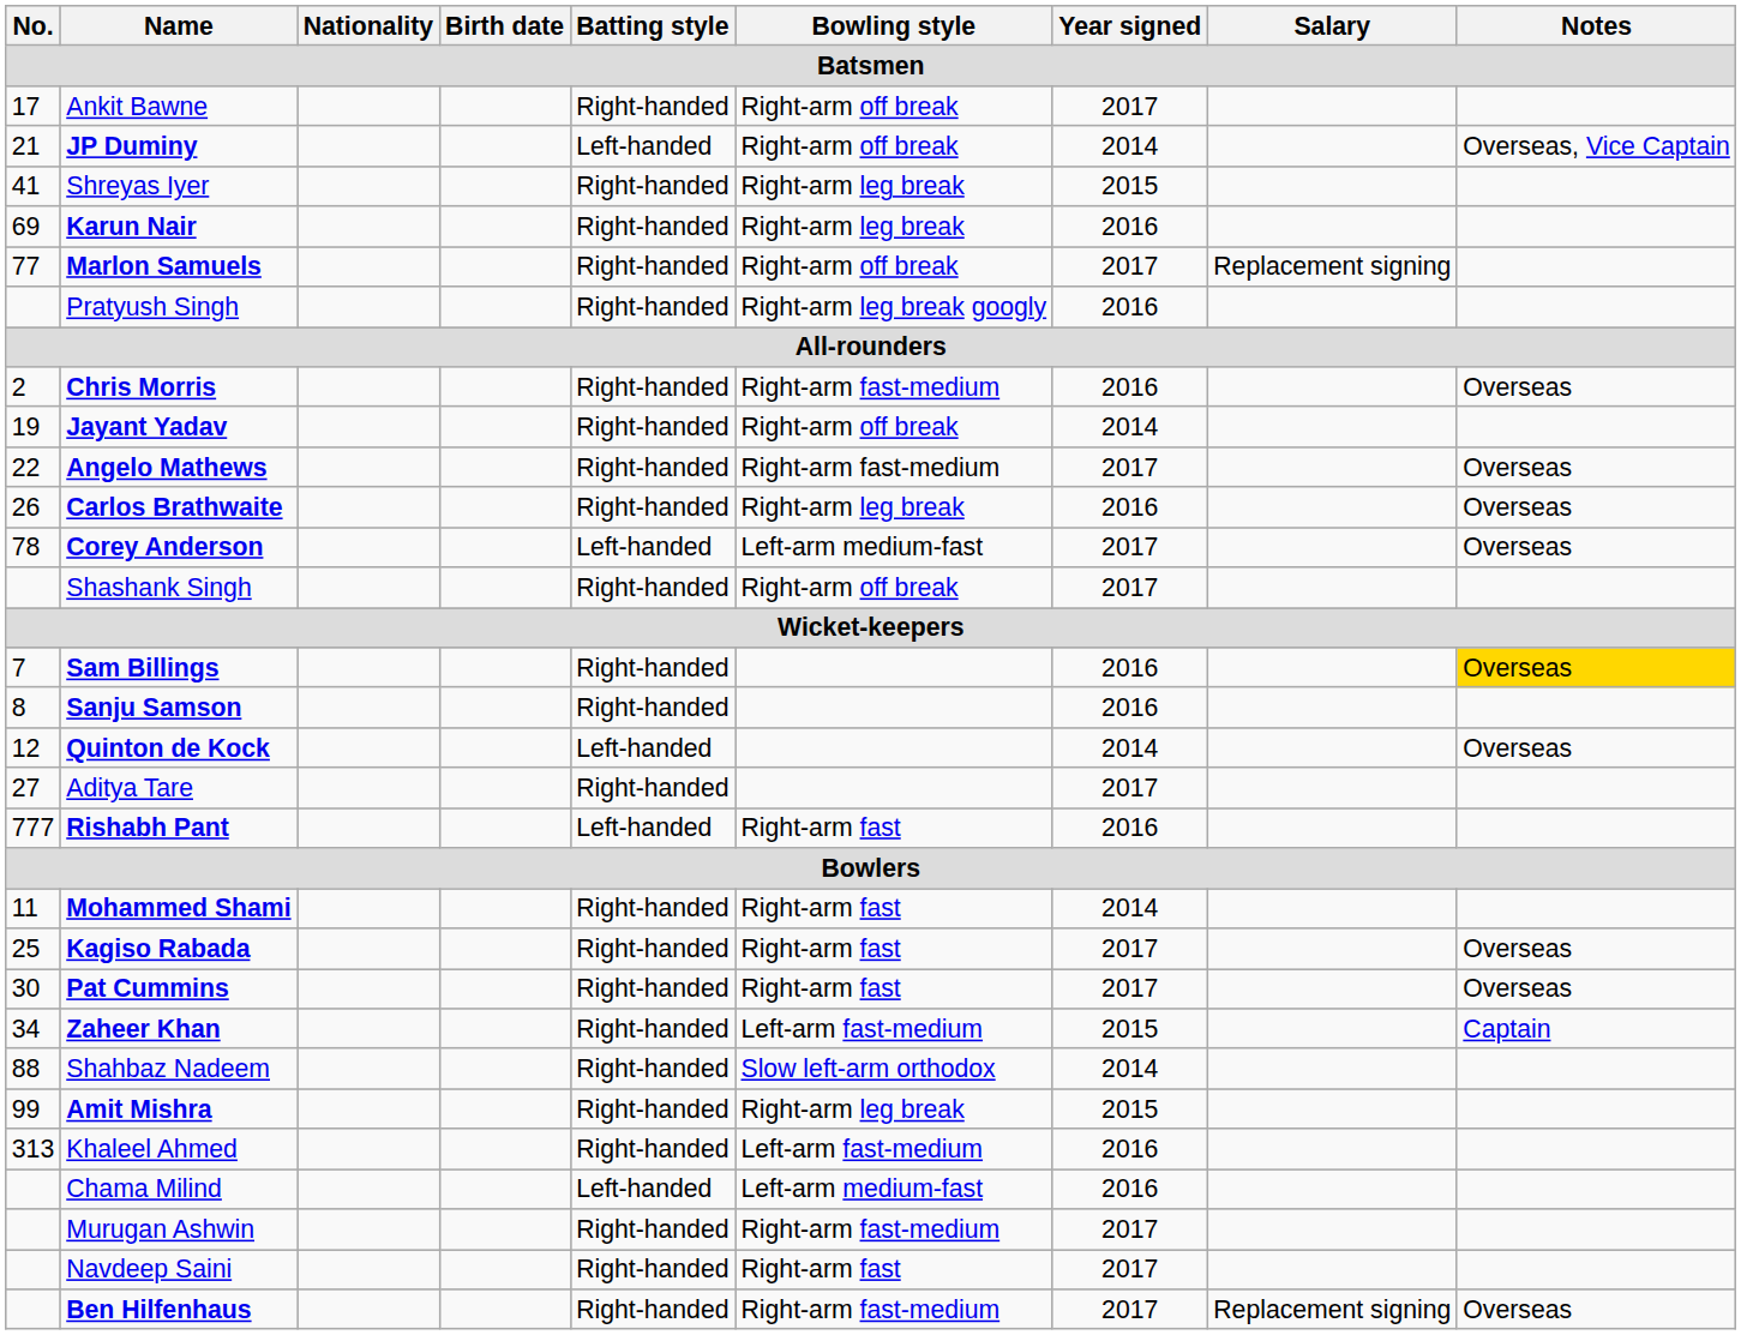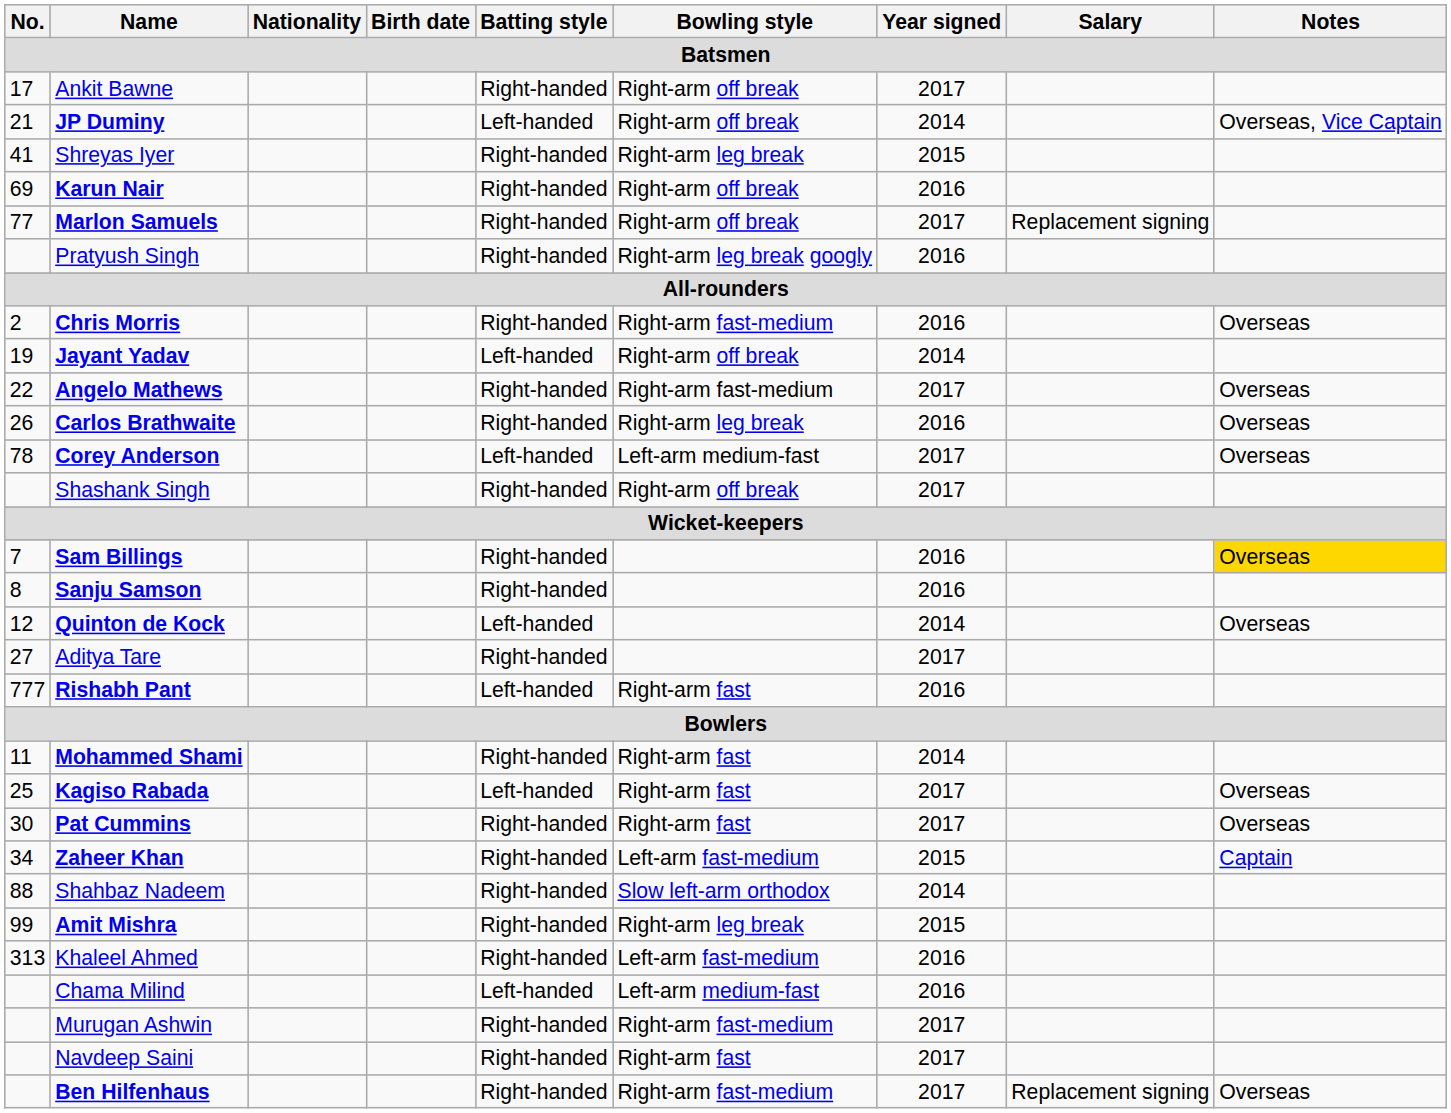Karun Nair | Bowling style: Right-arm leg break -> Right-arm off break
Jayant Yadav | Batting style: Right-handed -> Left-handed
Kagiso Rabada | Batting style: Right-handed -> Left-handed
